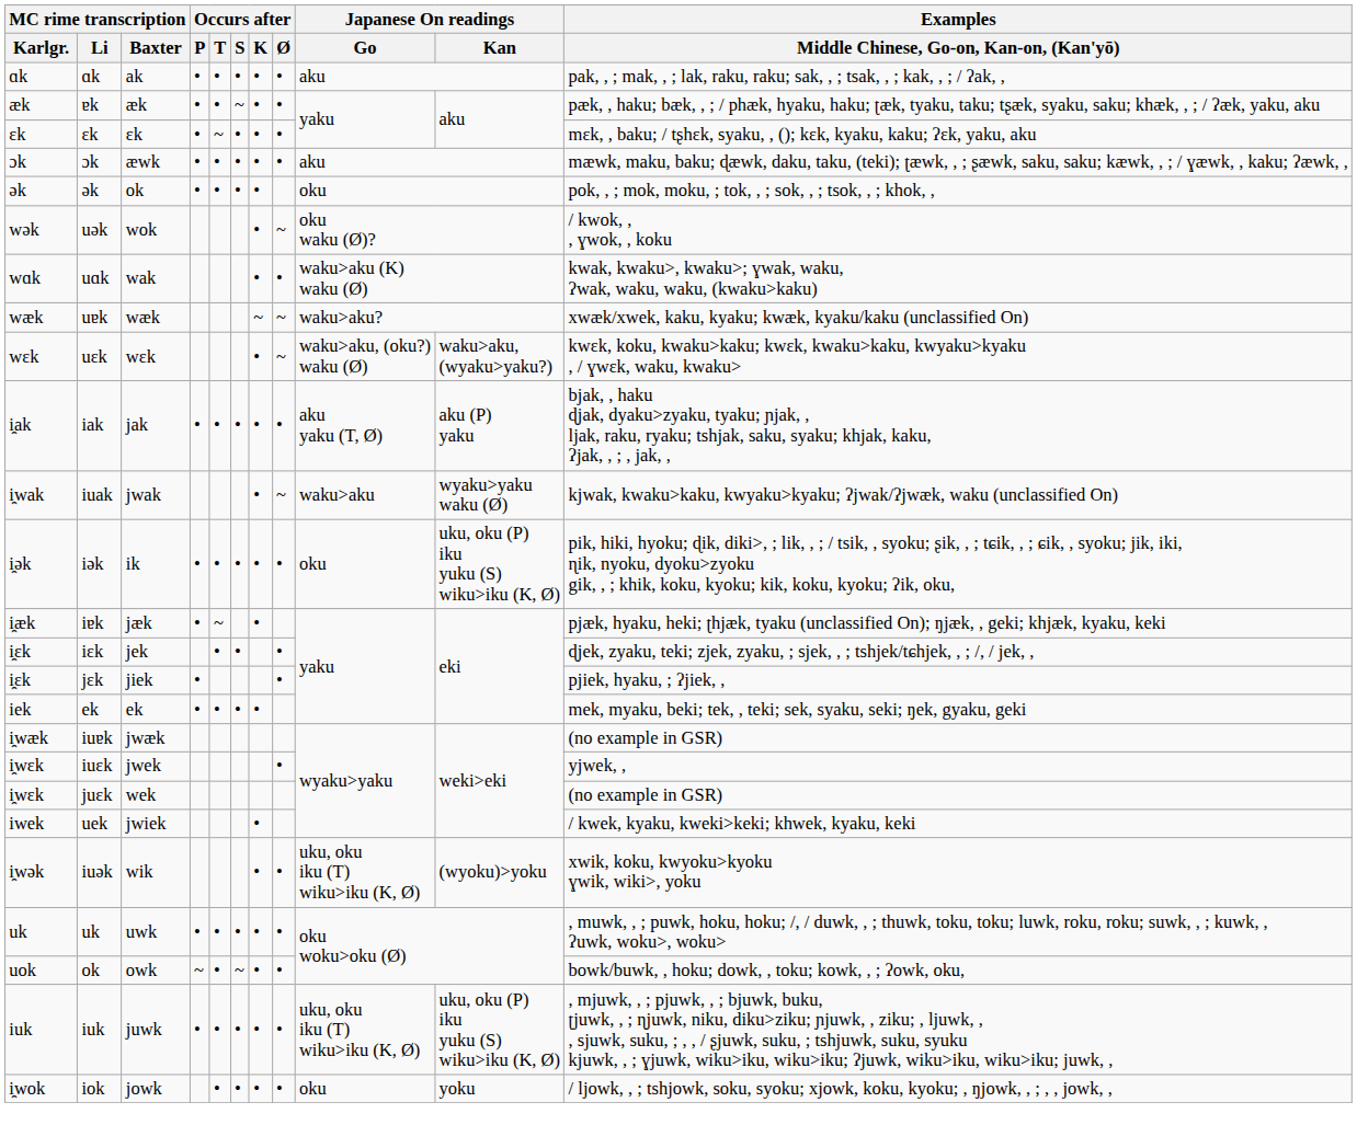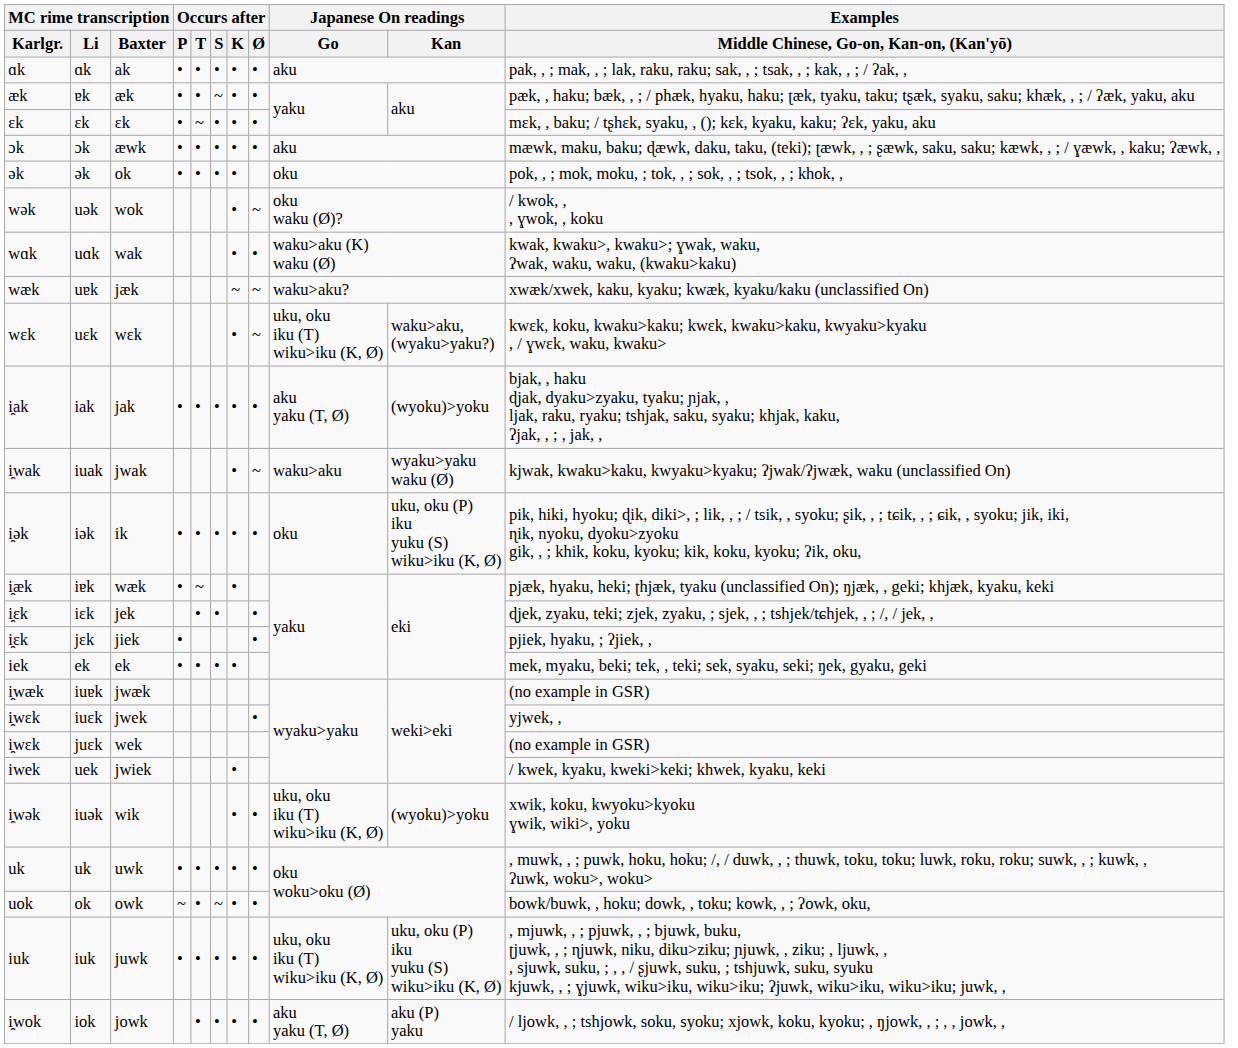uɐk | MC rime transcription / Baxter: wæk -> jæk
uɛk | Japanese On readings / Go: waku>aku, (oku?) waku (Ø) -> uku, oku iku (T) wiku>iku (K, Ø)
iak | Japanese On readings / Kan: aku (P) yaku -> (wyoku)>yoku
iɐk | MC rime transcription / Baxter: jæk -> wæk
iok | Japanese On readings / Go: oku -> aku yaku (T, Ø)
iok | Japanese On readings / Kan: yoku -> aku (P) yaku
